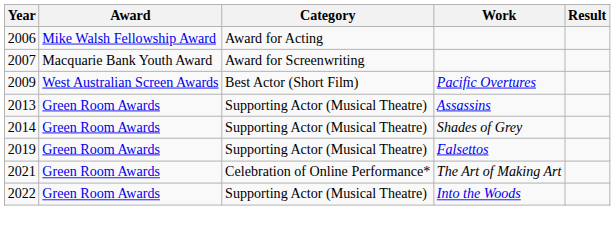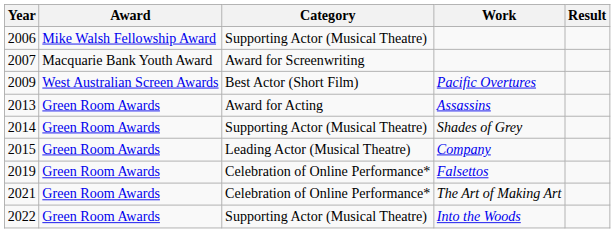2006 | Category: Award for Acting -> Supporting Actor (Musical Theatre)
2013 | Category: Supporting Actor (Musical Theatre) -> Award for Acting
+ row: 2015 | Green Room Awards | Leading Actor (Musical Theatre) | Company
2019 | Category: Supporting Actor (Musical Theatre) -> Celebration of Online Performance*
